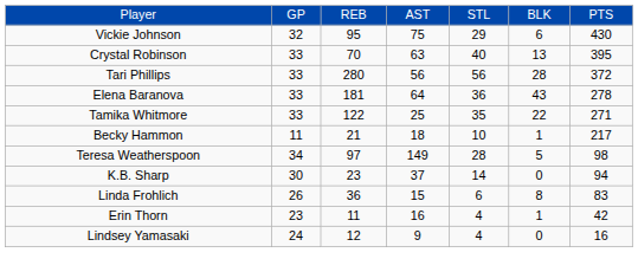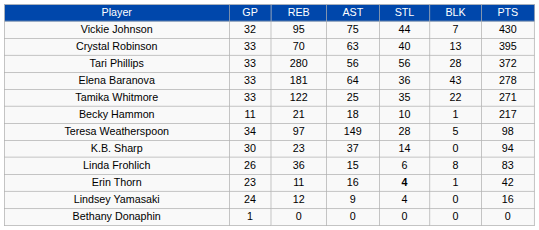Vickie Johnson | column 5: 29 -> 44
Vickie Johnson | column 6: 6 -> 7
Erin Thorn | column 5: normal -> bold
+ row: Bethany Donaphin | 1 | 0 | 0 | 0 | 0 | 0
